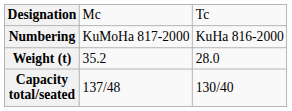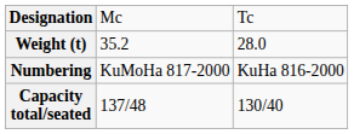rows swapped: Numbering <-> Weight (t)
